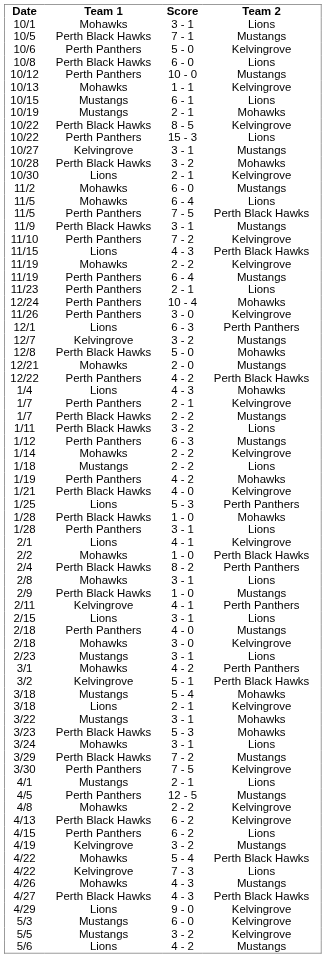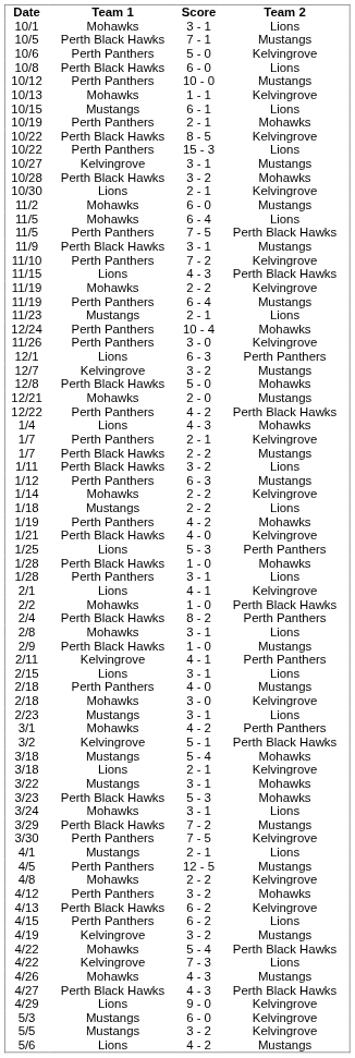10/19 | Team 1: Mustangs -> Perth Panthers
11/23 | Team 1: Perth Panthers -> Mustangs
+ row: 4/12 | Perth Panthers | 3 - 2 | Mohawks
